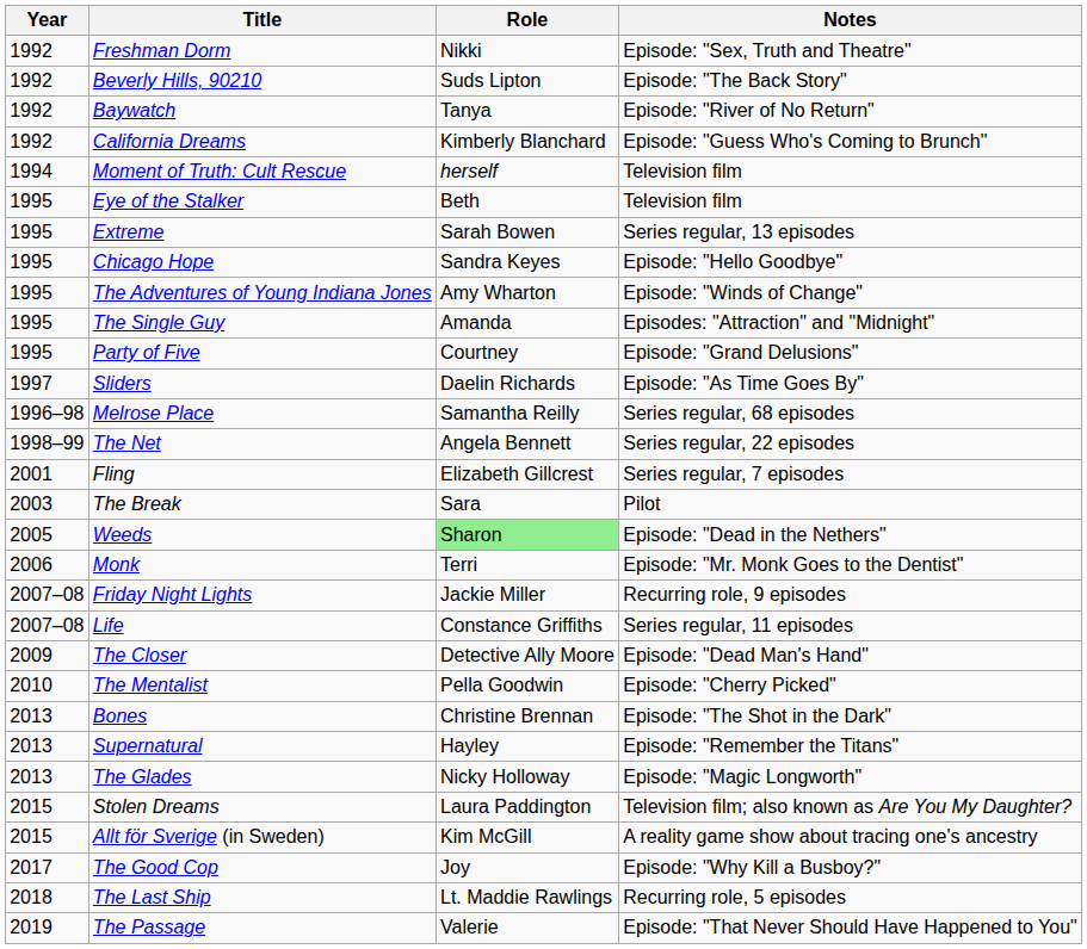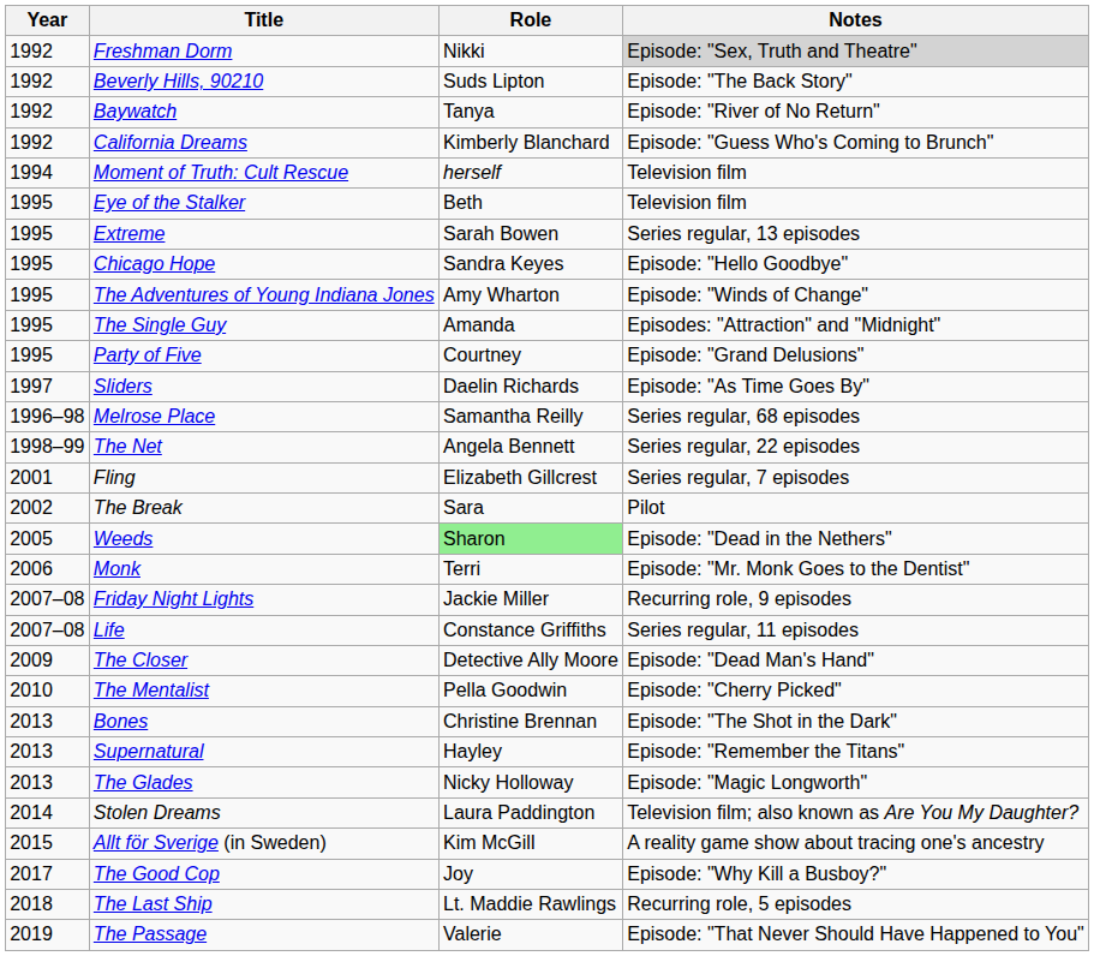Freshman Dorm | Notes: no background -> lightgrey background
The Break | Year: 2003 -> 2002
Stolen Dreams | Year: 2015 -> 2014
